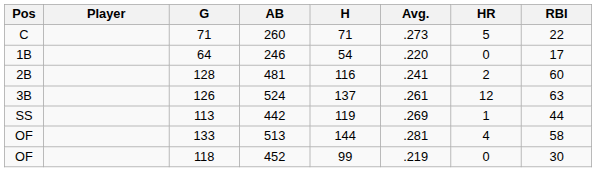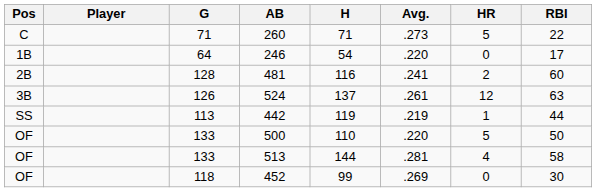442 | Avg.: .269 -> .219
+ row: OF | 133 | 500 | 110 | .220 | 5 | 50
452 | Avg.: .219 -> .269
